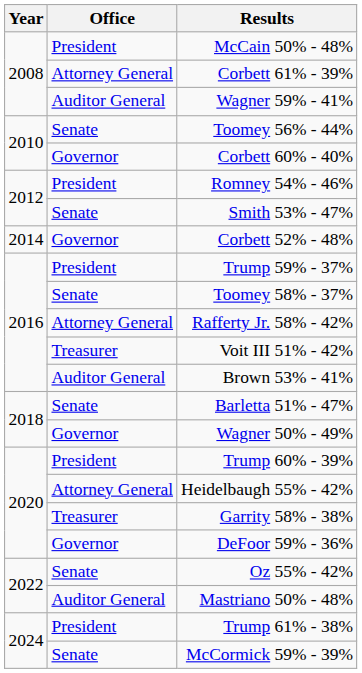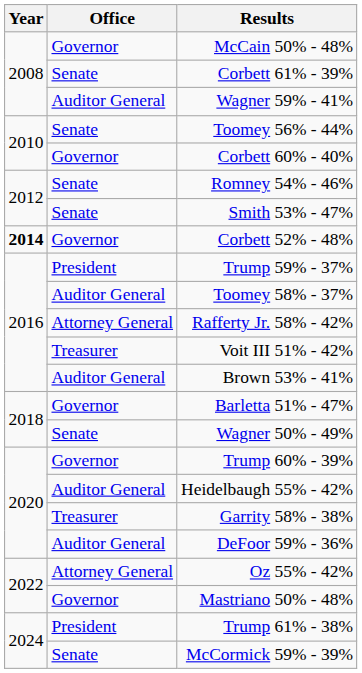McCain 50% - 48% | Office: President -> Governor
Corbett 61% - 39% | Office: Attorney General -> Senate
Romney 54% - 46% | Office: President -> Senate
Corbett 52% - 48% | Year: normal -> bold
Toomey 58% - 37% | Office: Senate -> Auditor General
Barletta 51% - 47% | Office: Senate -> Governor
Wagner 50% - 49% | Office: Governor -> Senate
Trump 60% - 39% | Office: President -> Governor
Heidelbaugh 55% - 42% | Office: Attorney General -> Auditor General
DeFoor 59% - 36% | Office: Governor -> Auditor General
Oz 55% - 42% | Office: Senate -> Attorney General
Mastriano 50% - 48% | Office: Auditor General -> Governor
